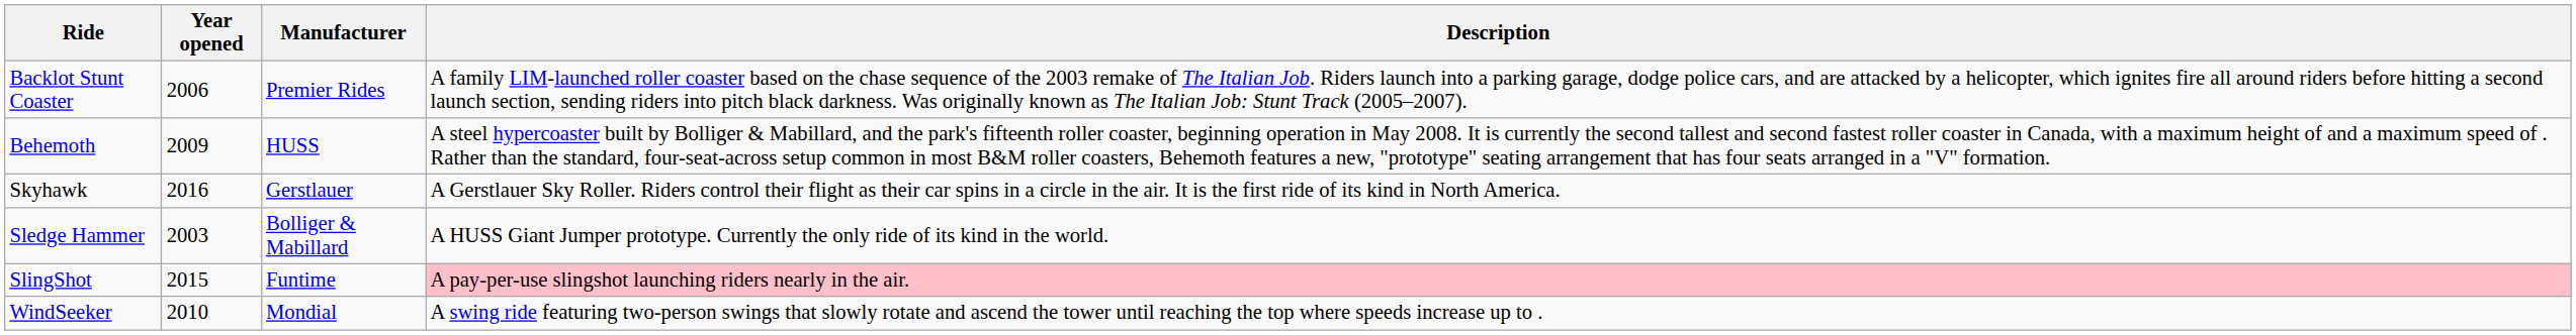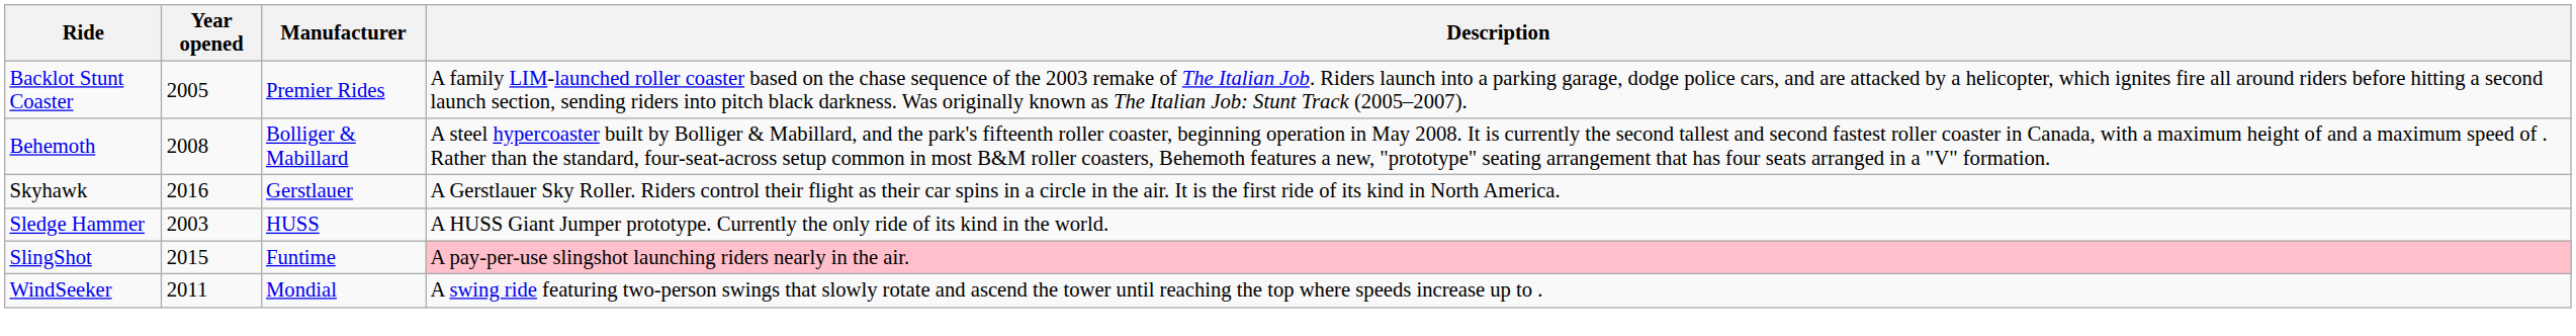Backlot Stunt Coaster | Year opened: 2006 -> 2005
Behemoth | Year opened: 2009 -> 2008
Behemoth | Manufacturer: HUSS -> Bolliger & Mabillard
Sledge Hammer | Manufacturer: Bolliger & Mabillard -> HUSS
WindSeeker | Year opened: 2010 -> 2011
